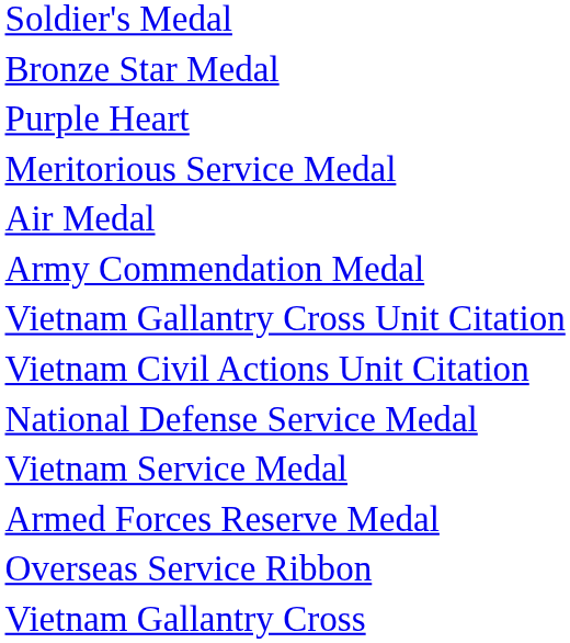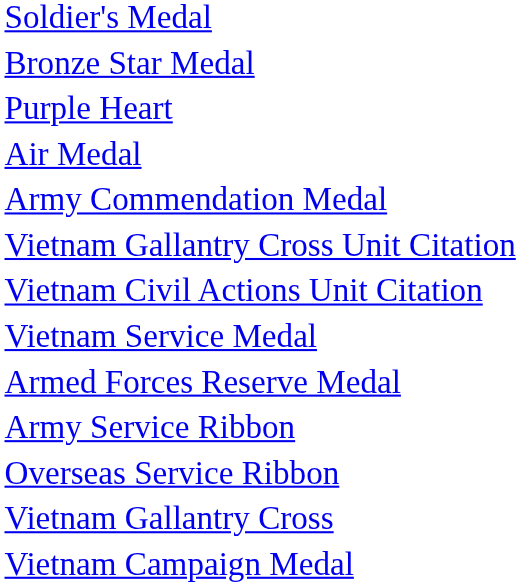- row: Meritorious Service Medal
- row: National Defense Service Medal
+ row: Army Service Ribbon
+ row: Vietnam Campaign Medal
